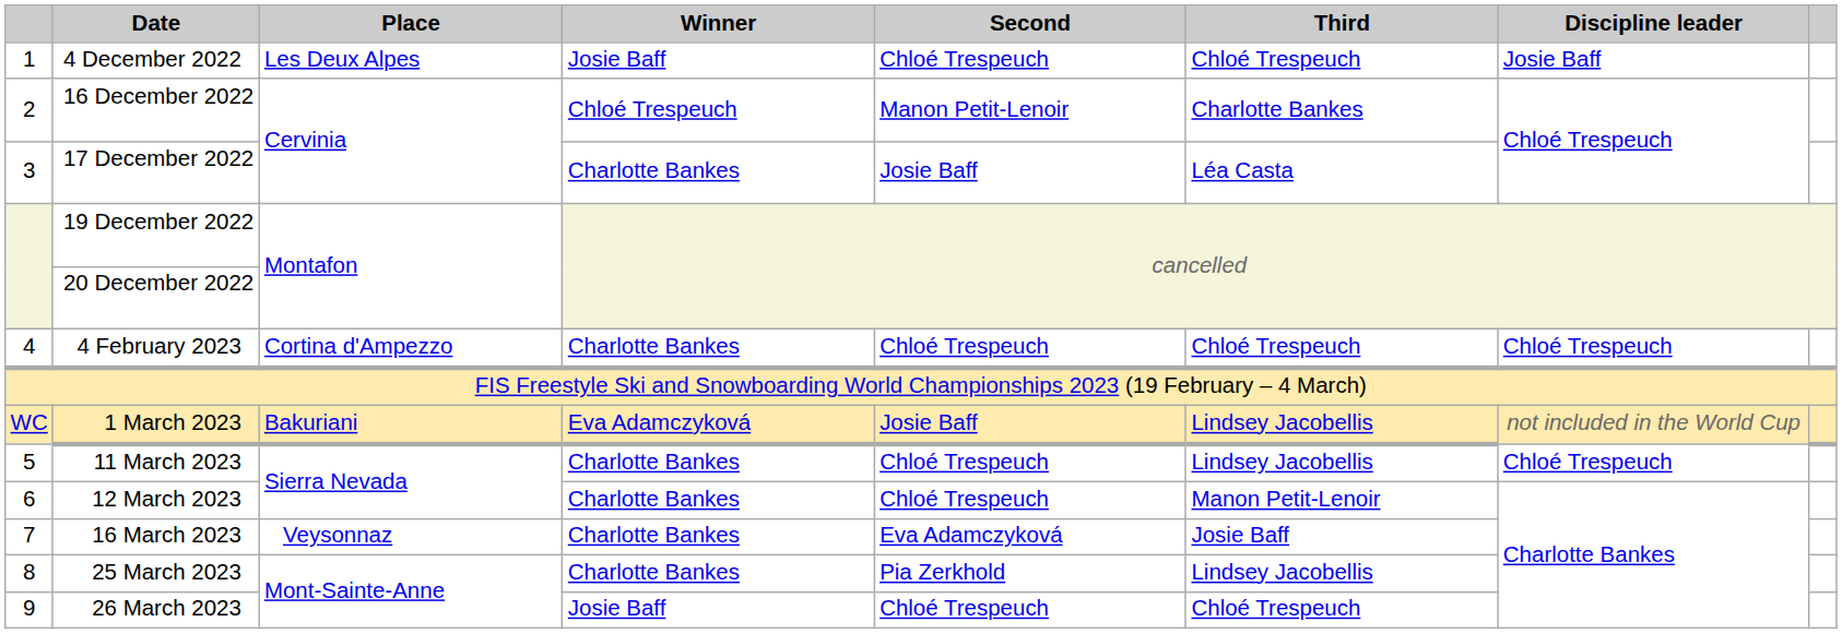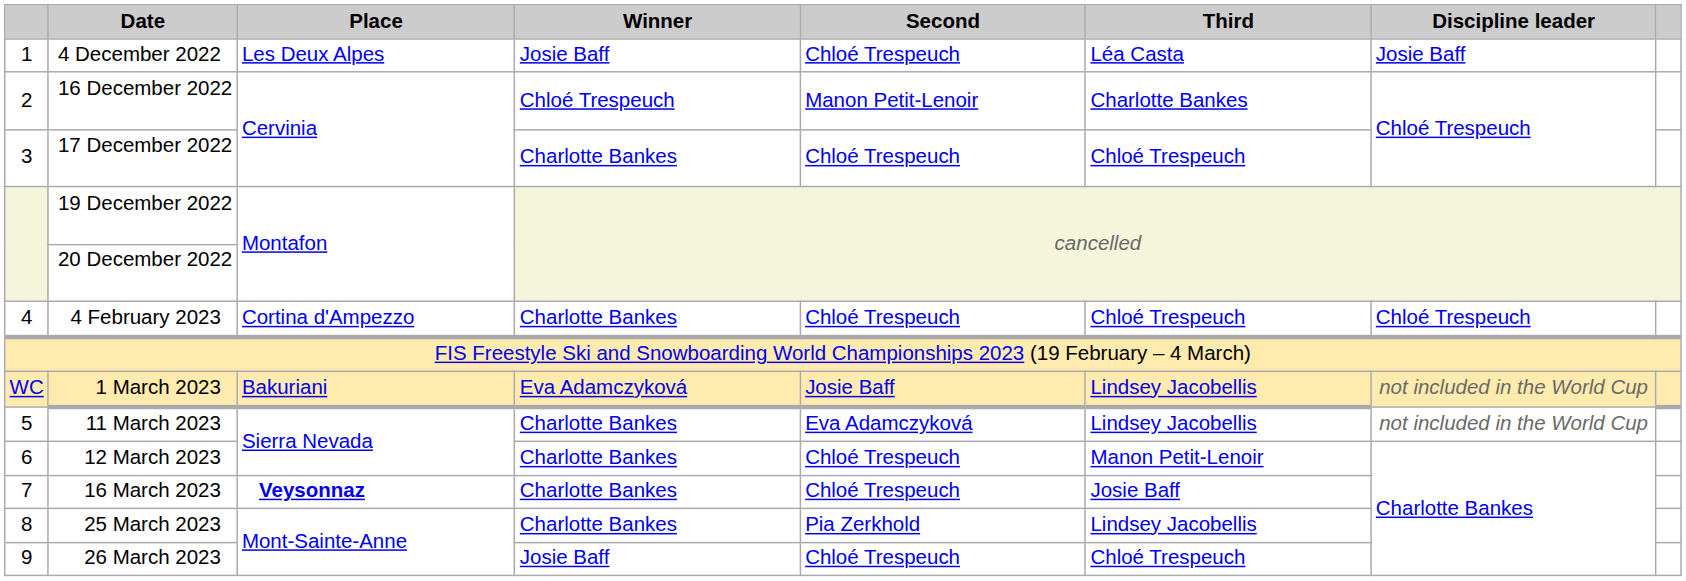4 December 2022 | Third: Chloé Trespeuch -> Léa Casta
17 December 2022 | Second: Josie Baff -> Chloé Trespeuch
17 December 2022 | Third: Léa Casta -> Chloé Trespeuch
11 March 2023 | Second: Chloé Trespeuch -> Eva Adamczyková
11 March 2023 | Discipline leader: Chloé Trespeuch -> not included in the World Cup
16 March 2023 | Place: normal -> bold
16 March 2023 | Second: Eva Adamczyková -> Chloé Trespeuch
